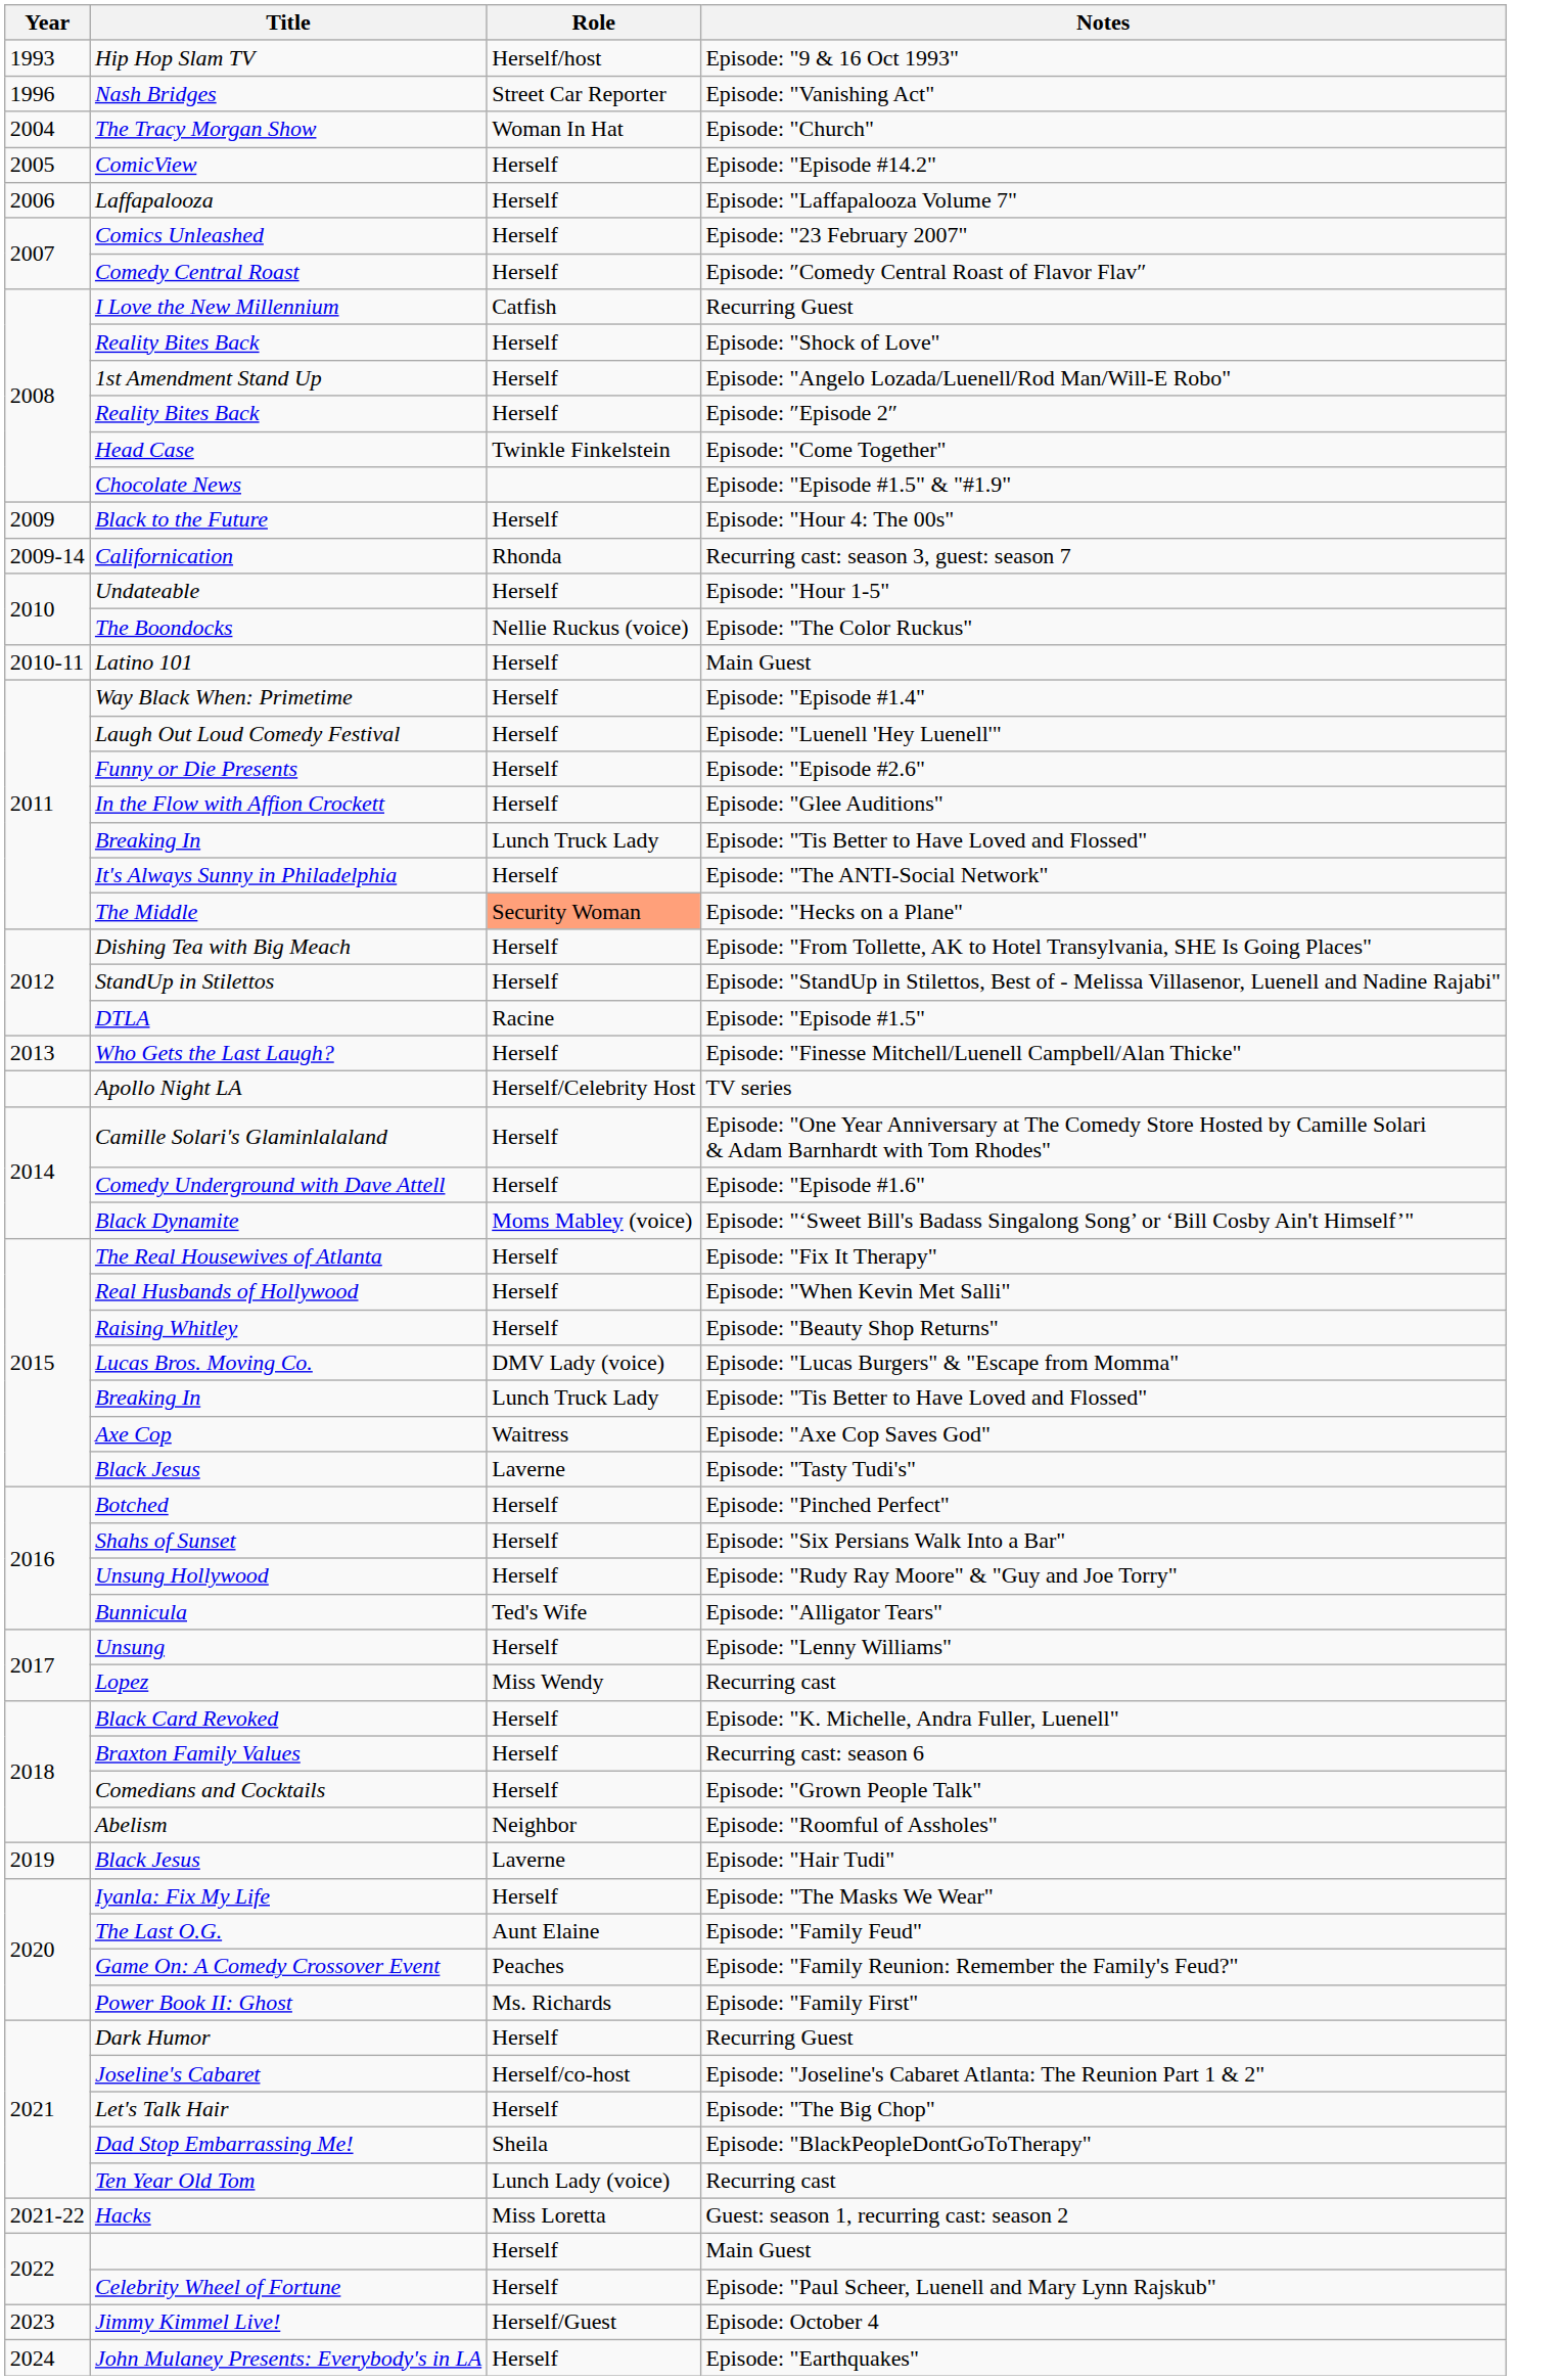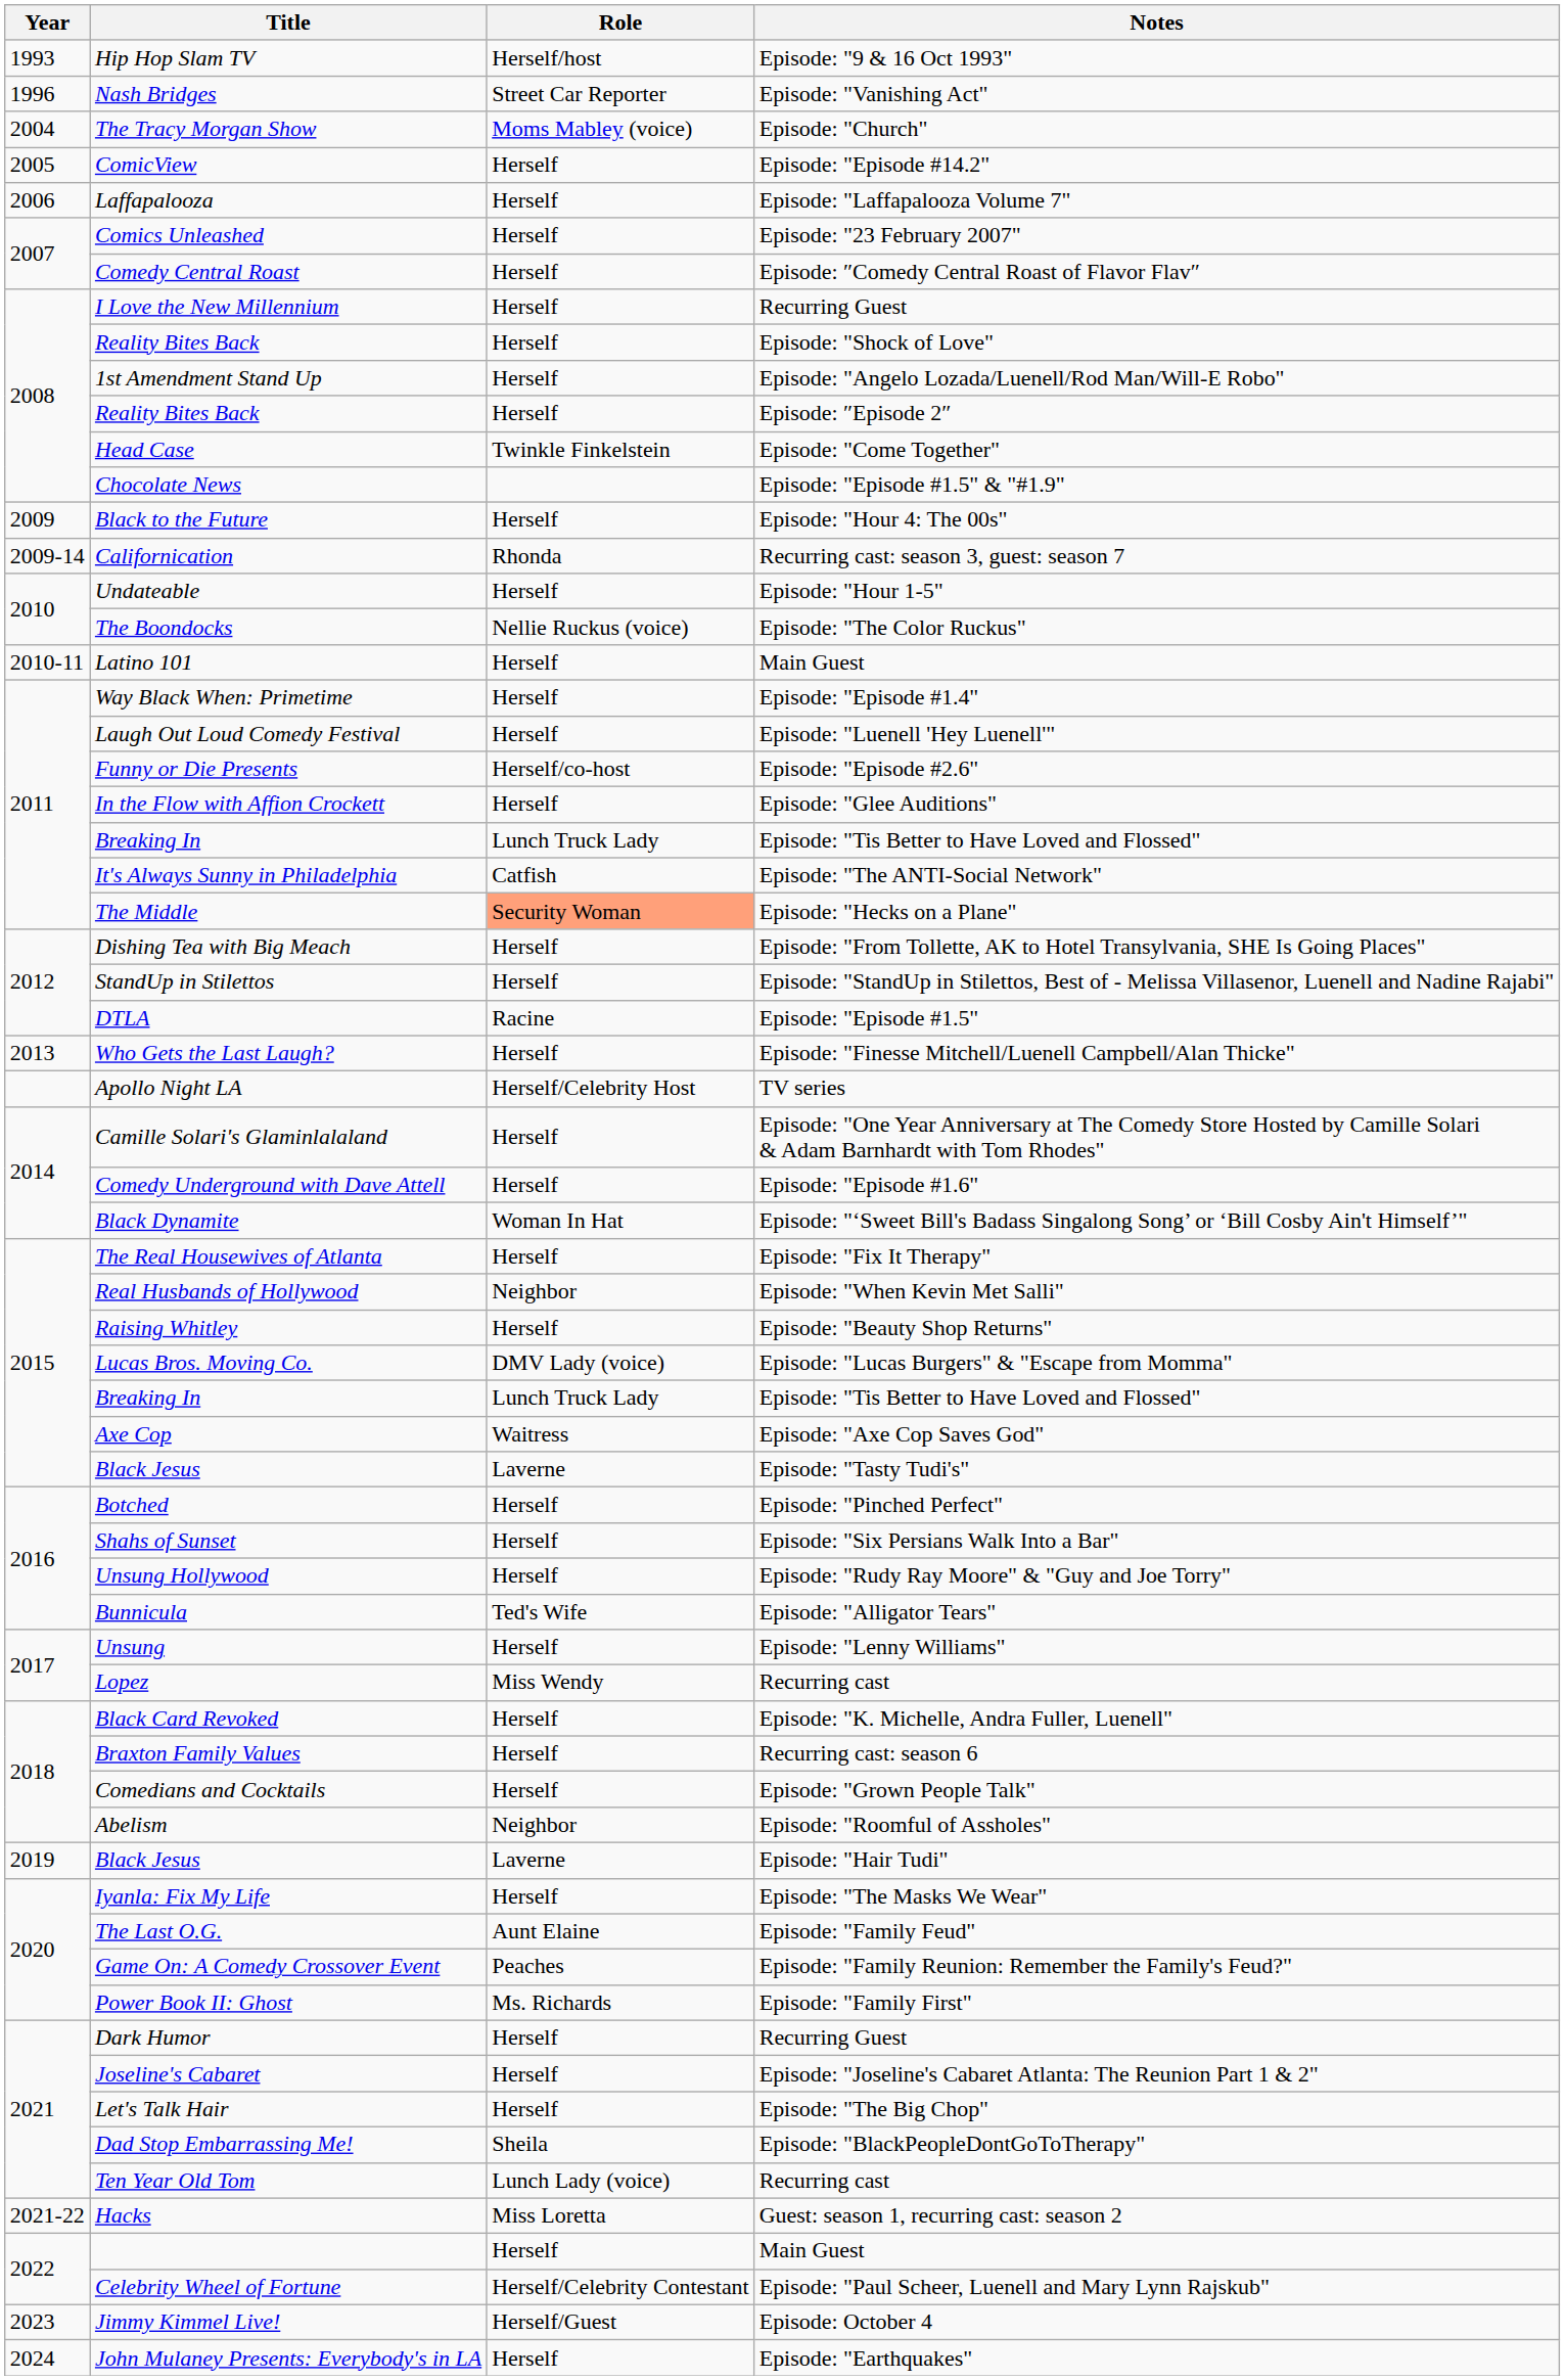The Tracy Morgan Show | Role: Woman In Hat -> Moms Mabley (voice)
I Love the New Millennium | Role: Catfish -> Herself
Funny or Die Presents | Role: Herself -> Herself/co-host
It's Always Sunny in Philadelphia | Role: Herself -> Catfish
Black Dynamite | Role: Moms Mabley (voice) -> Woman In Hat
Real Husbands of Hollywood | Role: Herself -> Neighbor
Joseline's Cabaret | Role: Herself/co-host -> Herself
Celebrity Wheel of Fortune | Role: Herself -> Herself/Celebrity Contestant
